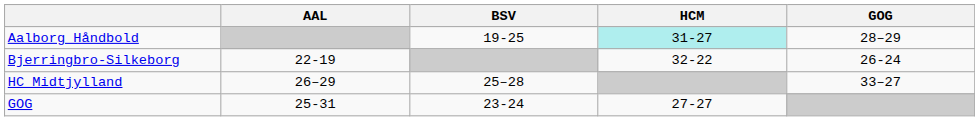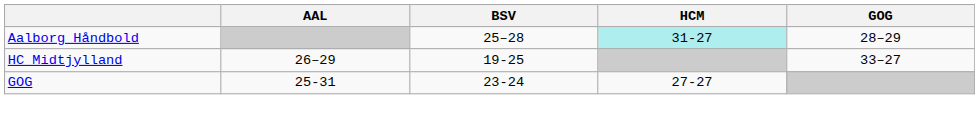Aalborg Håndbold | BSV: 19-25 -> 25–28
- row: Bjerringbro-Silkeborg | 22-19 | 32-22 | 26-24
HC Midtjylland | BSV: 25–28 -> 19-25
